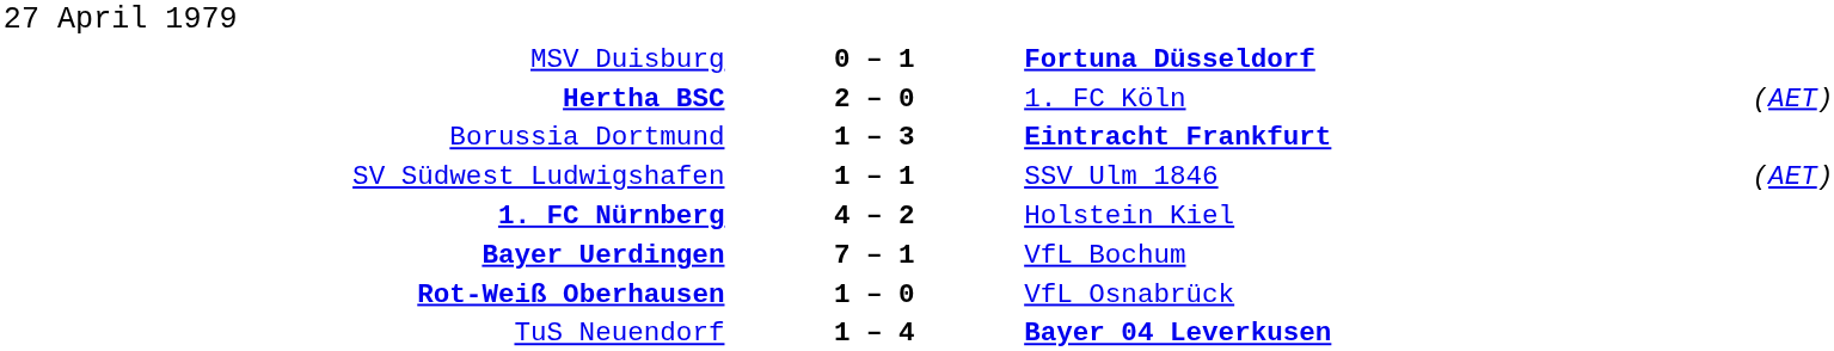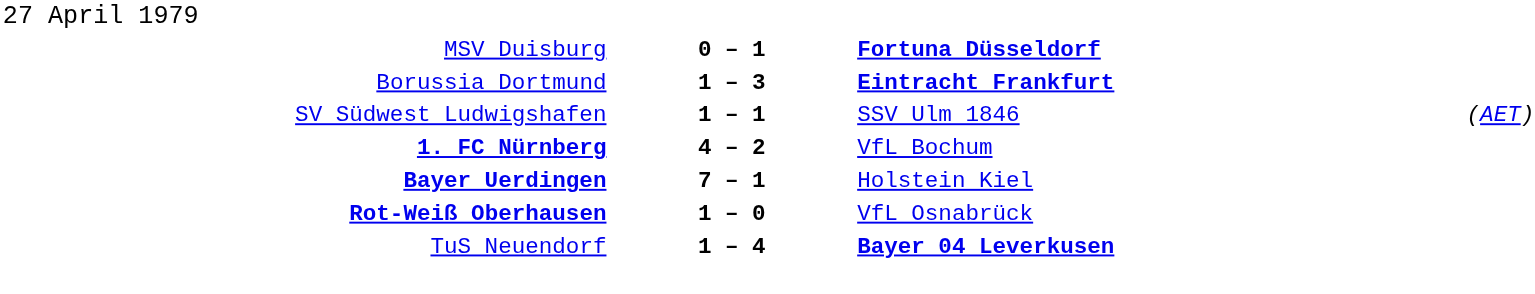- row: Hertha BSC | 2 – 0 | 1. FC Köln | (AET)
1. FC Nürnberg | column 3: Holstein Kiel -> VfL Bochum
Bayer Uerdingen | column 3: VfL Bochum -> Holstein Kiel
